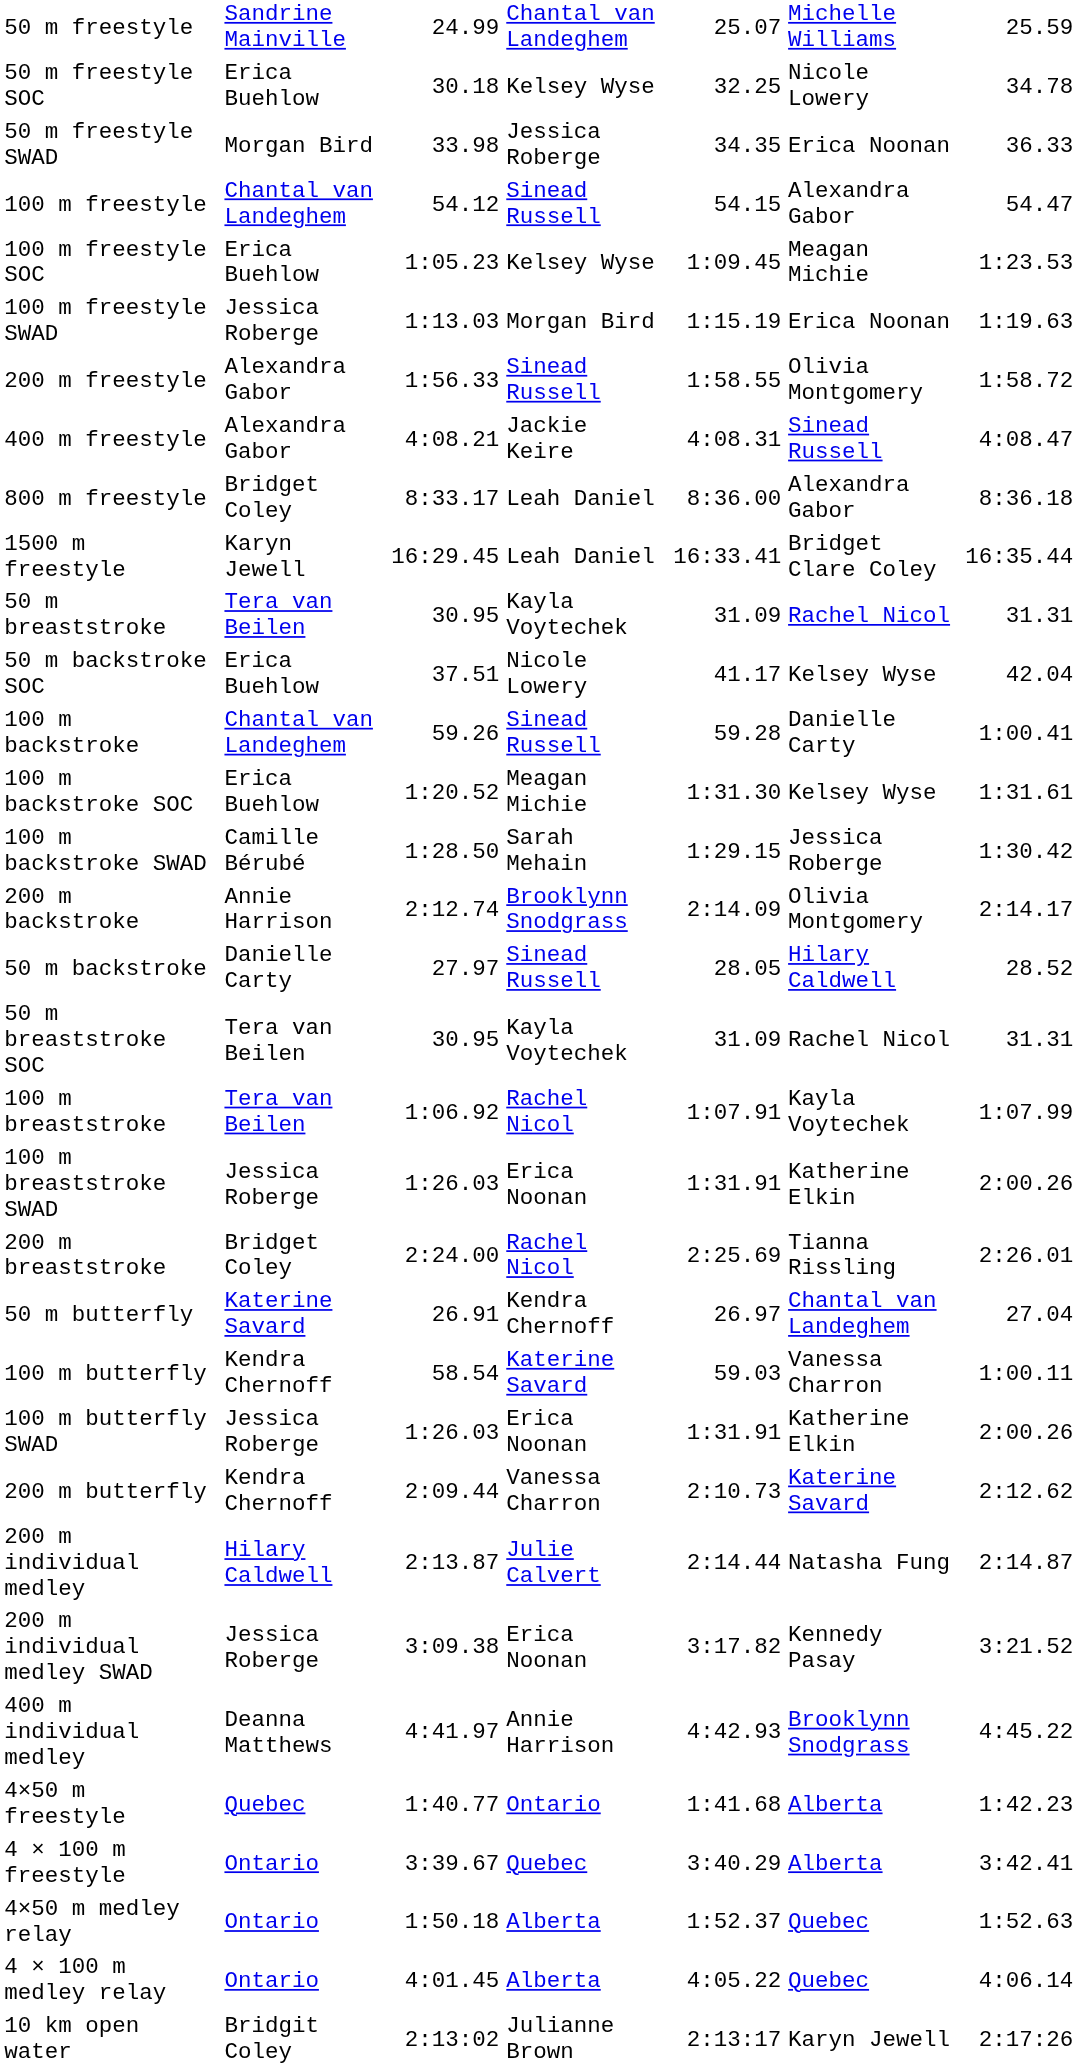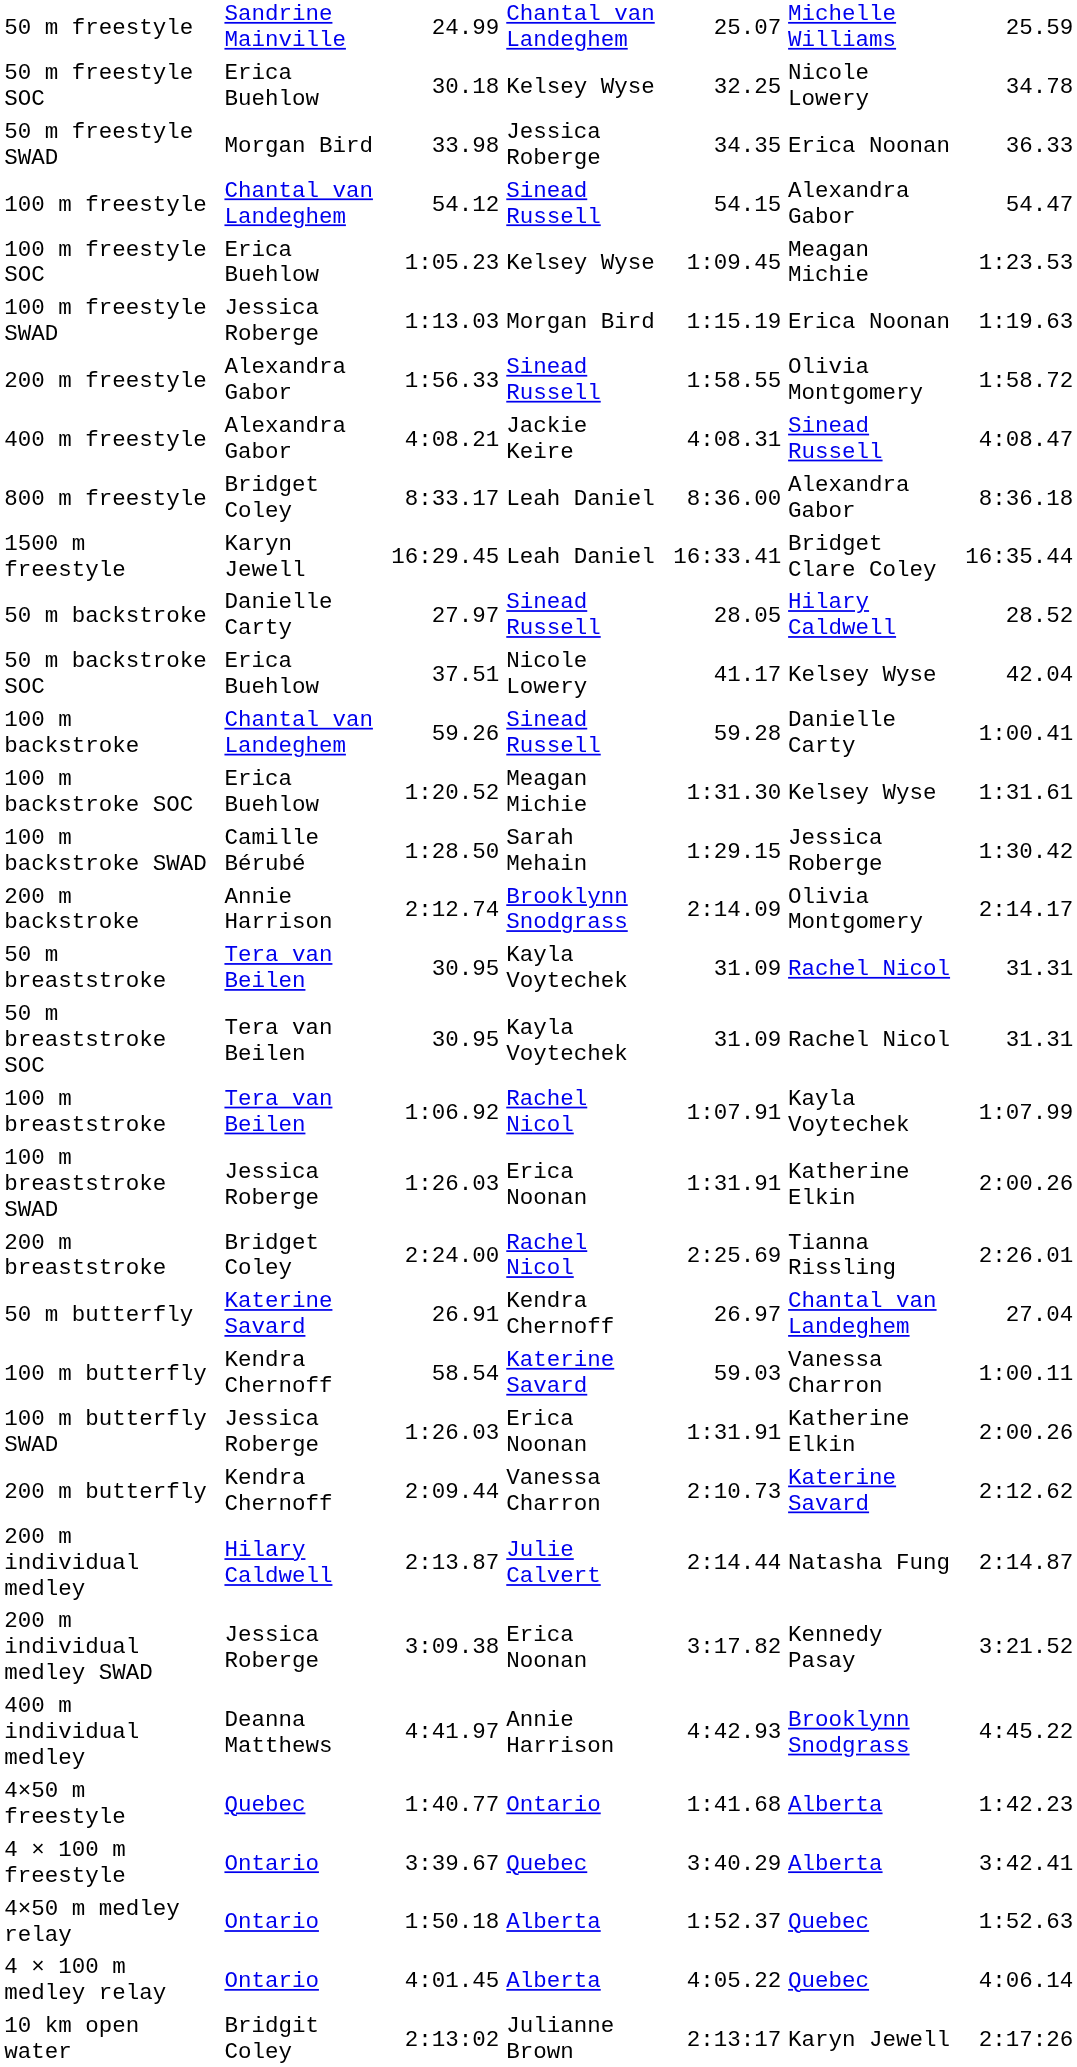rows swapped: 50 m backstroke <-> 50 m breaststroke
